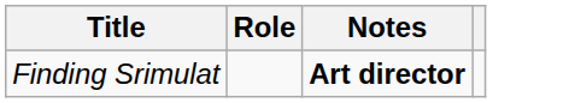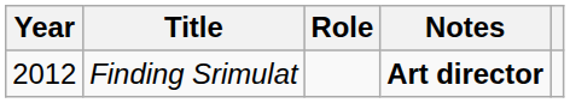+ column: Year | 2012
